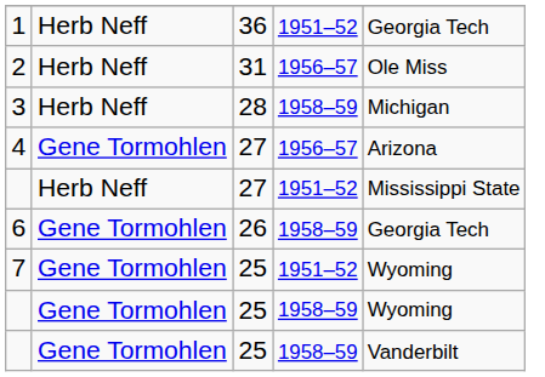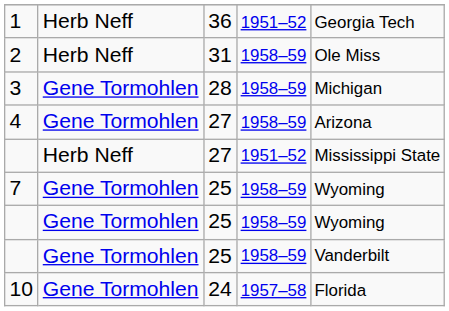2 | column 4: 1956–57 -> 1958–59
3 | column 2: Herb Neff -> Gene Tormohlen
4 | column 4: 1956–57 -> 1958–59
- row: 6 | Gene Tormohlen | 26 | 1958–59 | Georgia Tech
7 | column 4: 1951–52 -> 1958–59
+ row: 10 | Gene Tormohlen | 24 | 1957–58 | Florida
